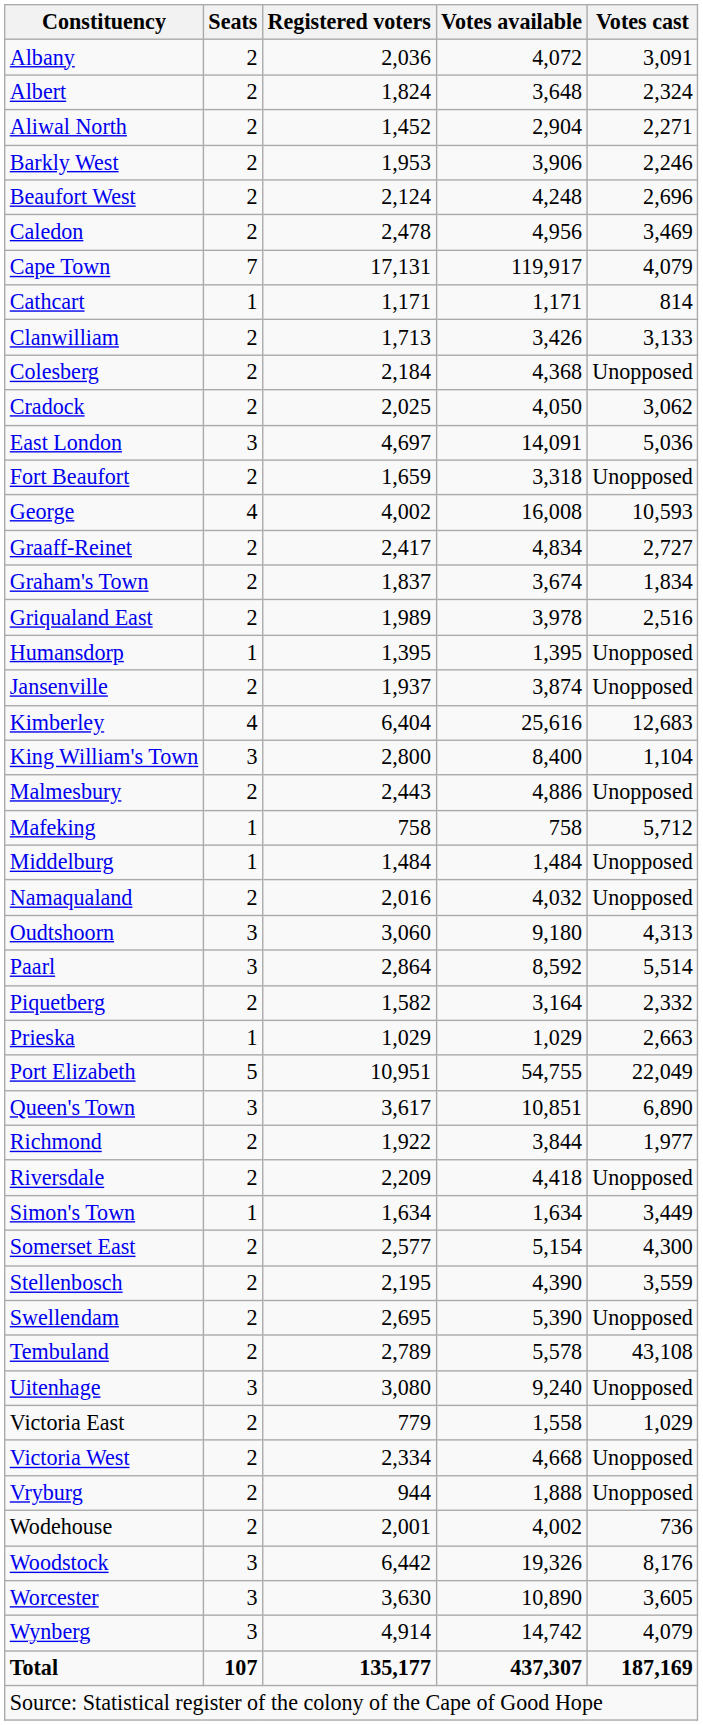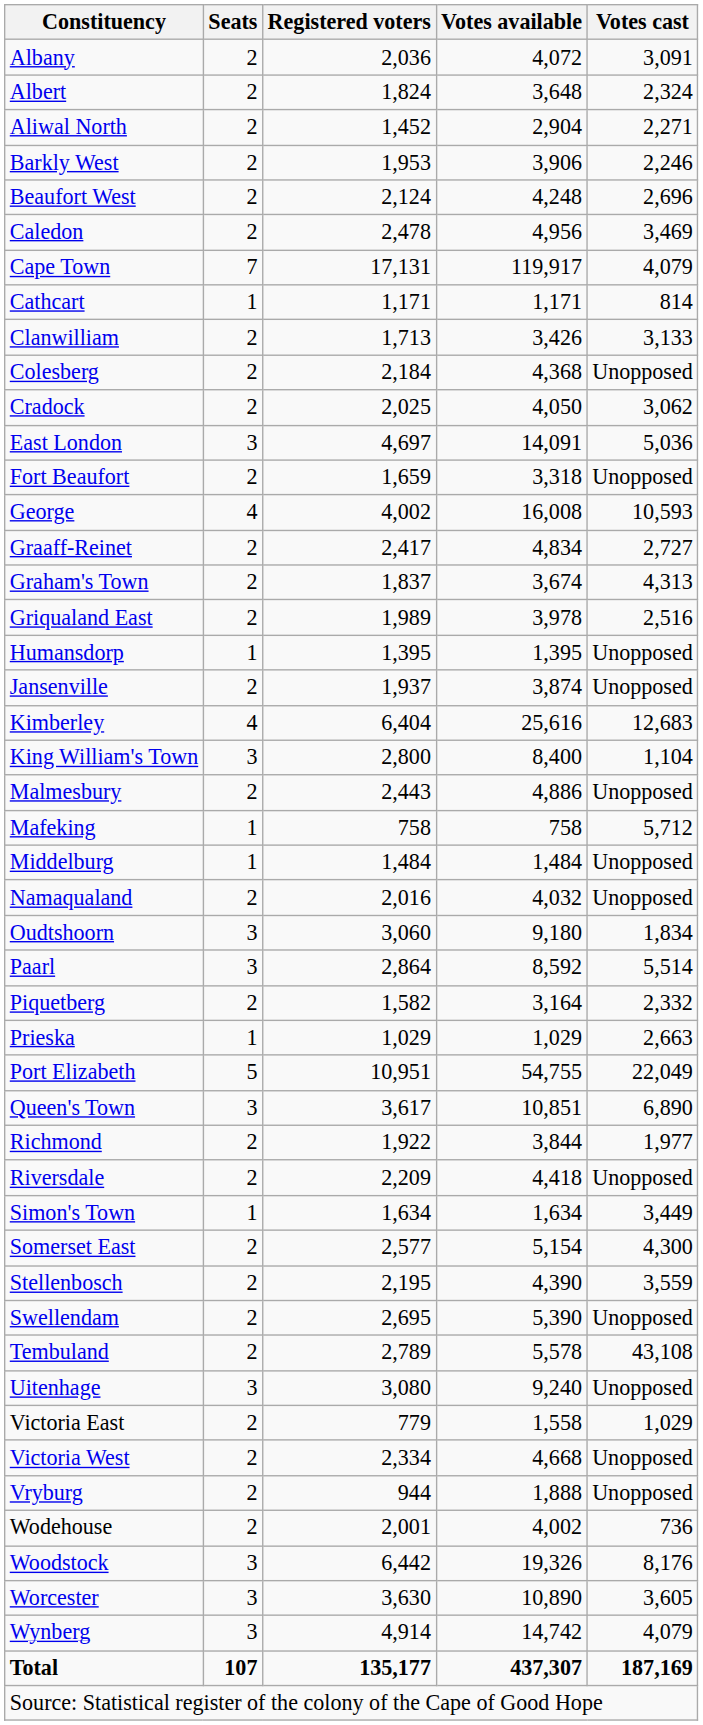Graham's Town | Votes cast: 1,834 -> 4,313
Oudtshoorn | Votes cast: 4,313 -> 1,834
